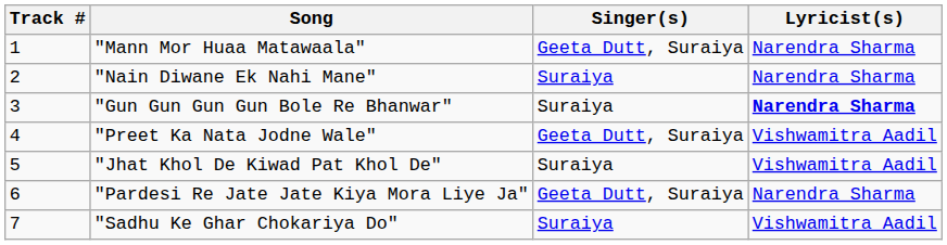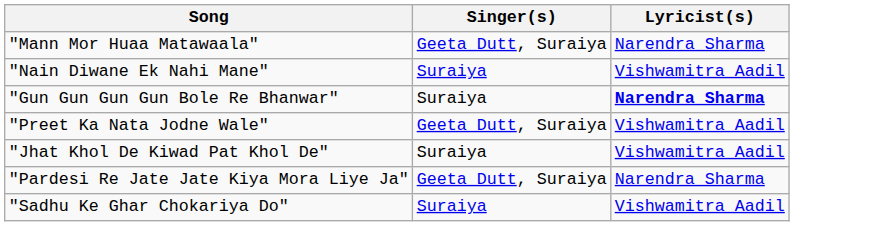- column: Track # | 1 | 2 | 3 | 4 | 5 | 6 | 7
"Nain Diwane Ek Nahi Mane" | Lyricist(s): Narendra Sharma -> Vishwamitra Aadil
